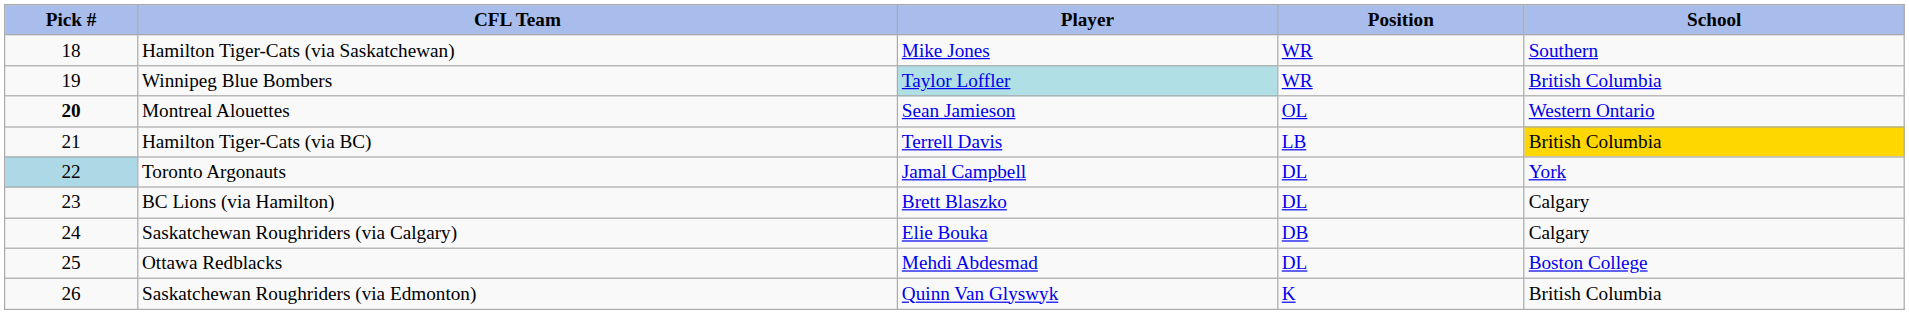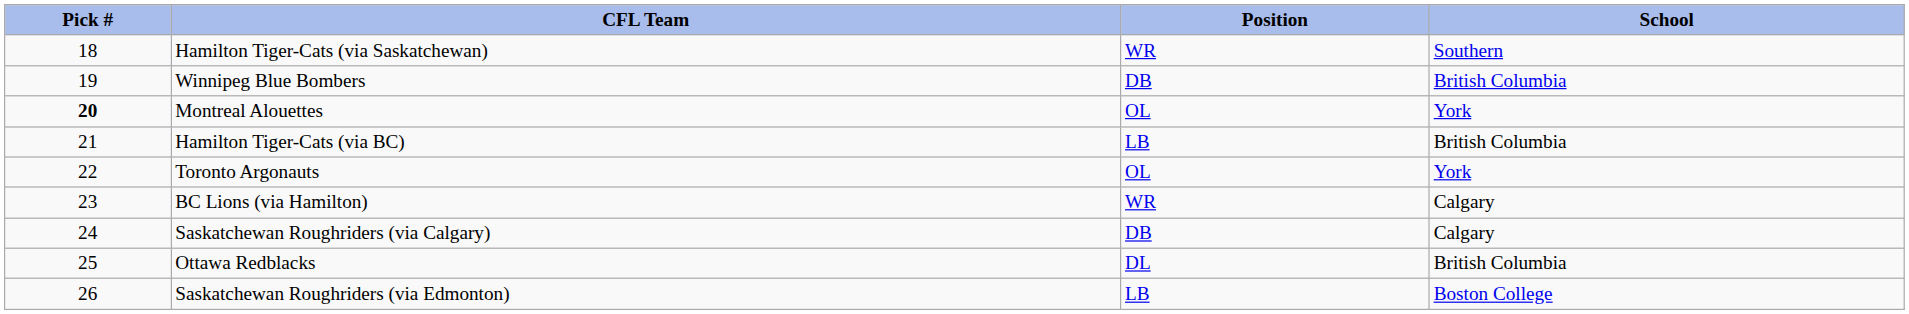- column: Player | Mike Jones | Taylor Loffler | Sean Jamieson | Terrell Davis | Jamal Campbell | Brett Blaszko | Elie Bouka | Mehdi Abdesmad | Quinn Van Glyswyk
Winnipeg Blue Bombers | Position: WR -> DB
Montreal Alouettes | School: Western Ontario -> York
Hamilton Tiger-Cats (via BC) | School: gold background -> no background
Toronto Argonauts | Pick #: lightblue background -> no background
Toronto Argonauts | Position: DL -> OL
BC Lions (via Hamilton) | Position: DL -> WR
Ottawa Redblacks | School: Boston College -> British Columbia
Saskatchewan Roughriders (via Edmonton) | Position: K -> LB
Saskatchewan Roughriders (via Edmonton) | School: British Columbia -> Boston College
